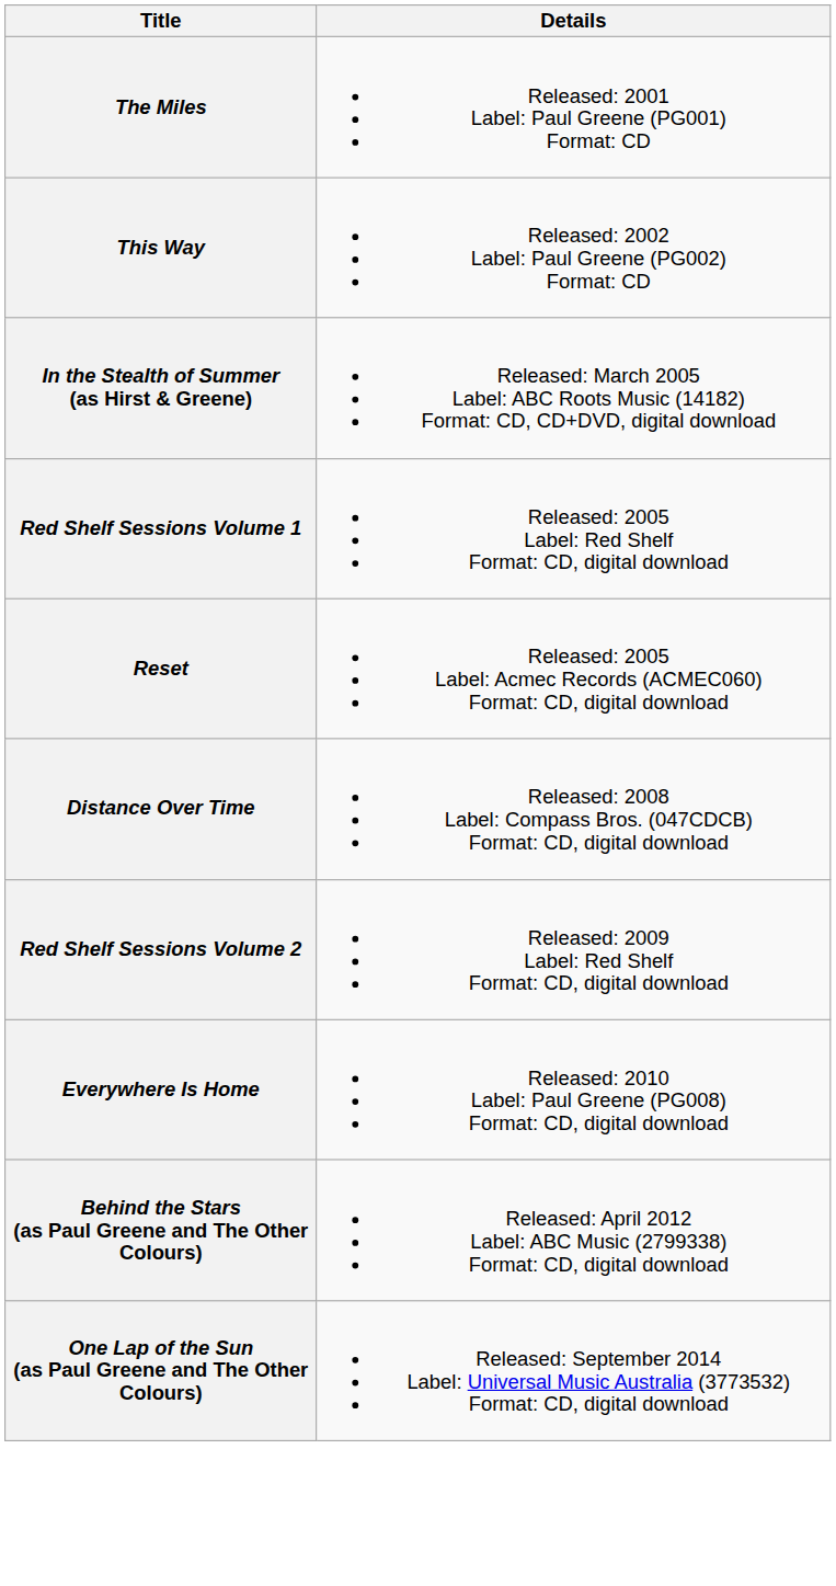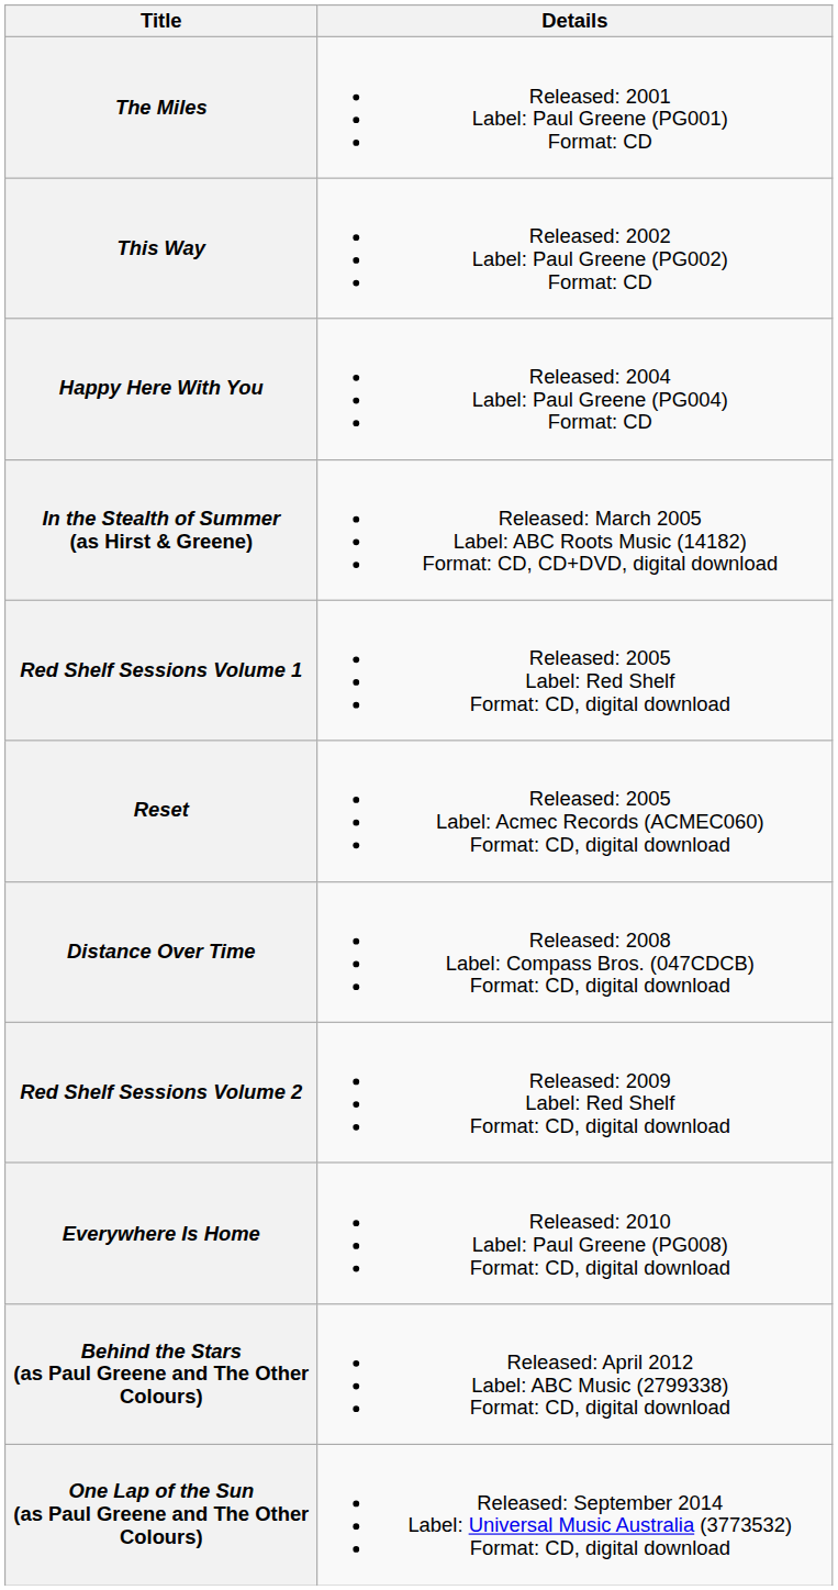+ row: Happy Here With You | Released: 2004 Label: Paul Greene (PG004) Format: CD
